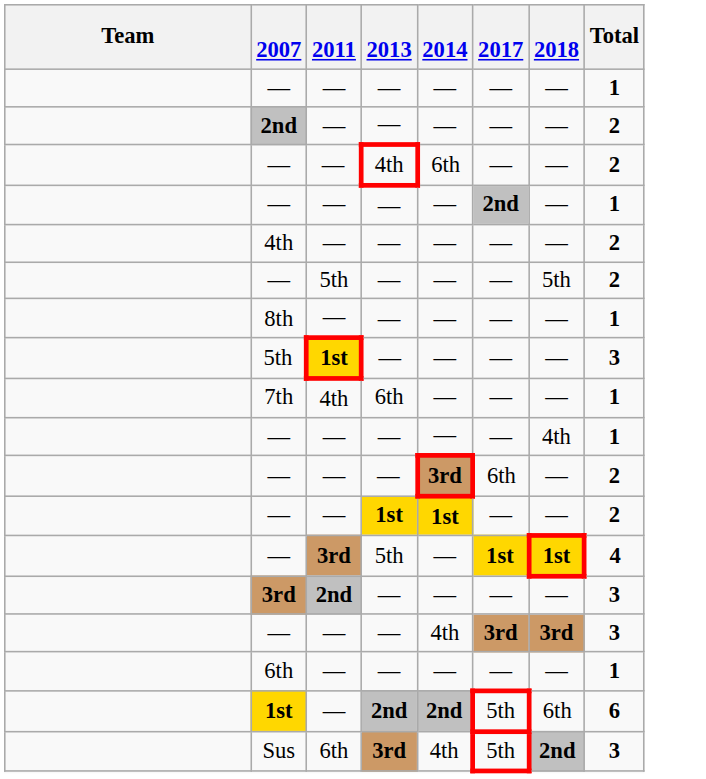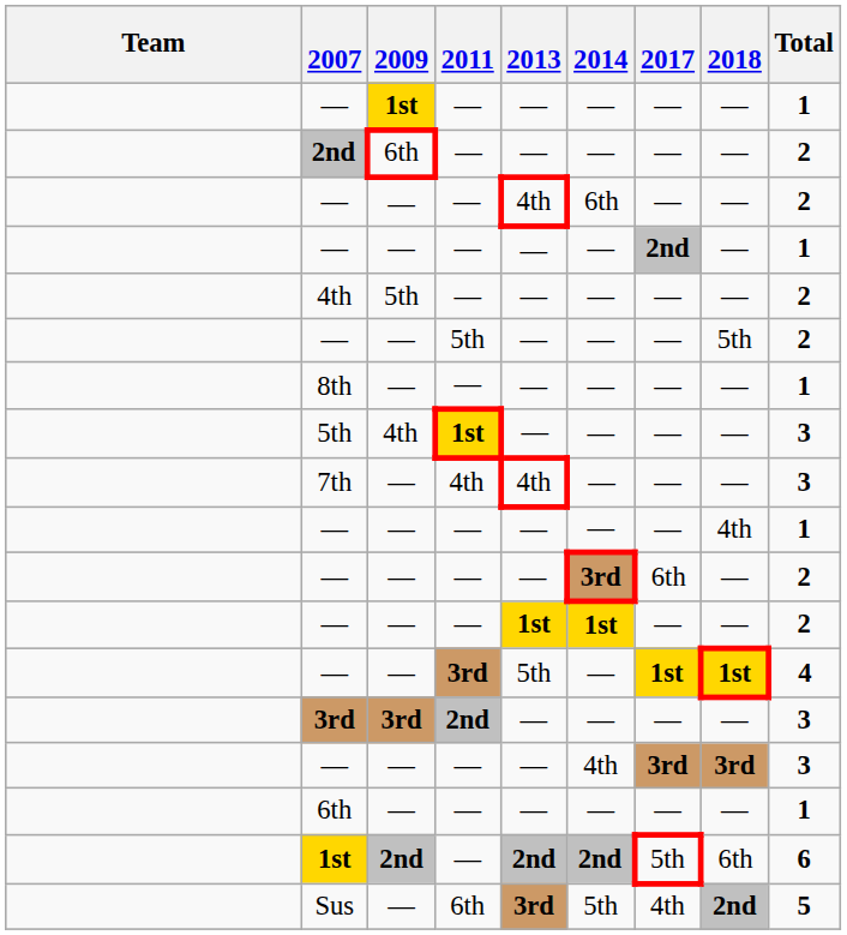+ column: 2009 | 1st | 6th | — | — | 5th | — | — | 4th | — | — | — | — | — | 3rd | — | — | 2nd | —
7th | 2013: 6th -> 4th
7th | Total: 1 -> 3
Sus | 2014: 4th -> 5th
Sus | 2017: 5th -> 4th
Sus | Total: 3 -> 5
